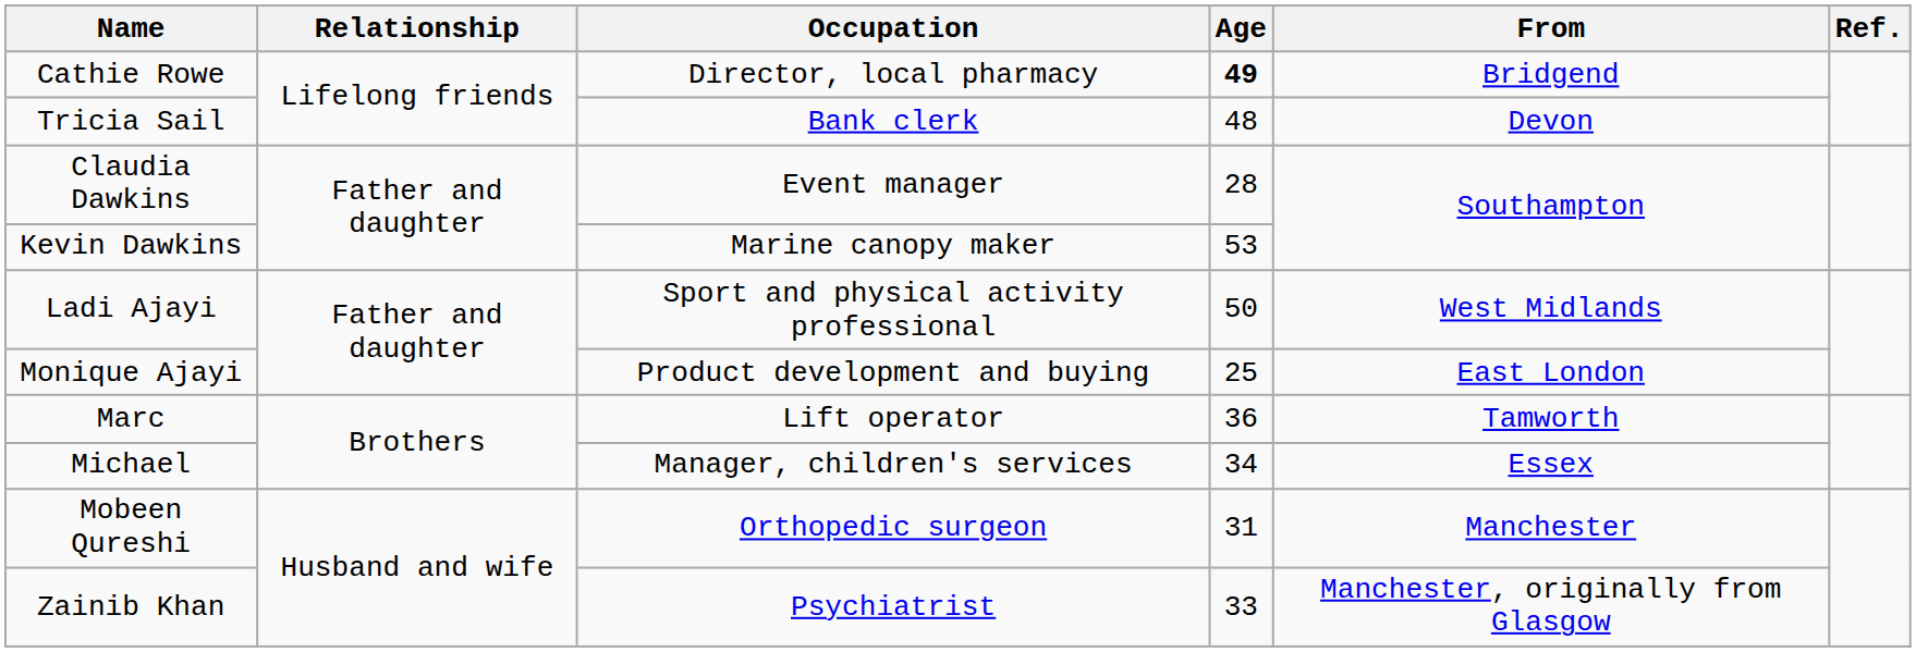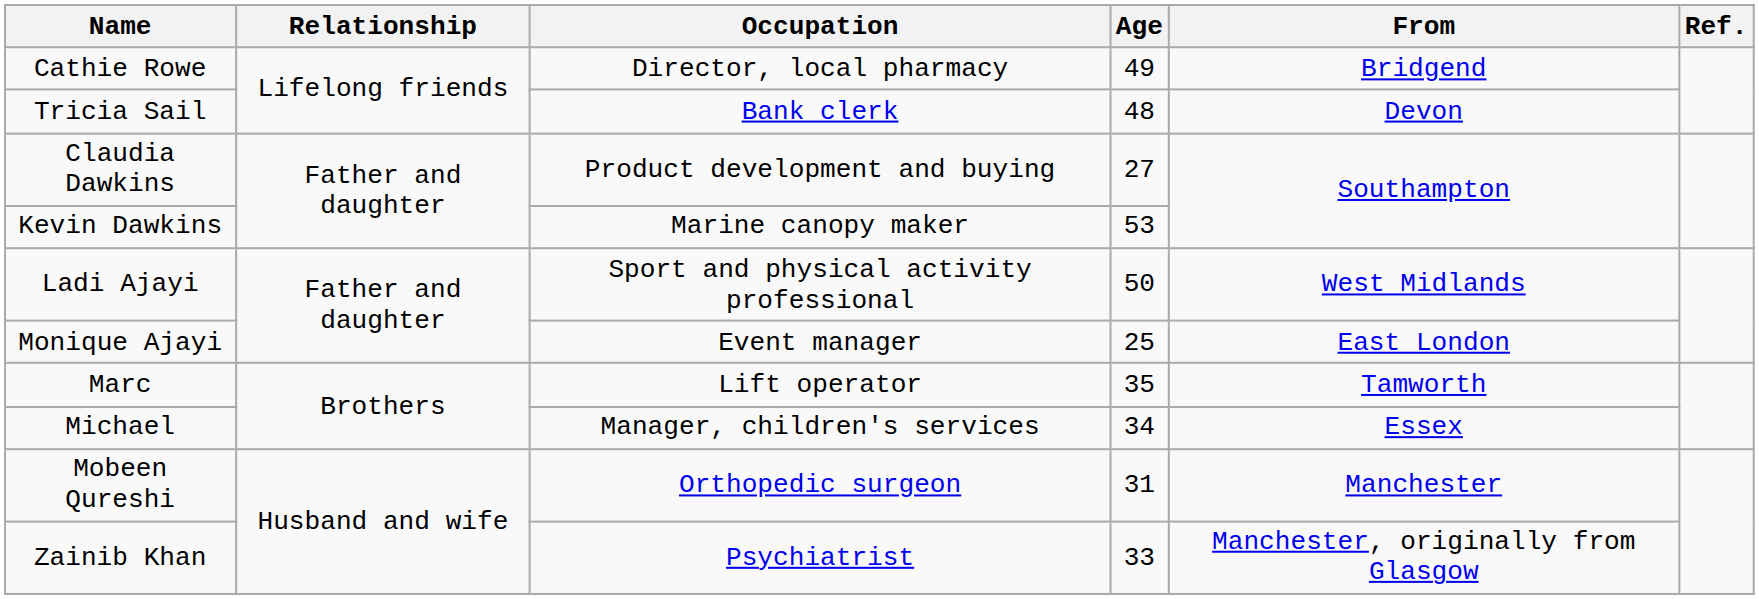Cathie Rowe | Age: bold -> normal
Claudia Dawkins | Occupation: Event manager -> Product development and buying
Claudia Dawkins | Age: 28 -> 27
Monique Ajayi | Occupation: Product development and buying -> Event manager
Marc | Age: 36 -> 35
